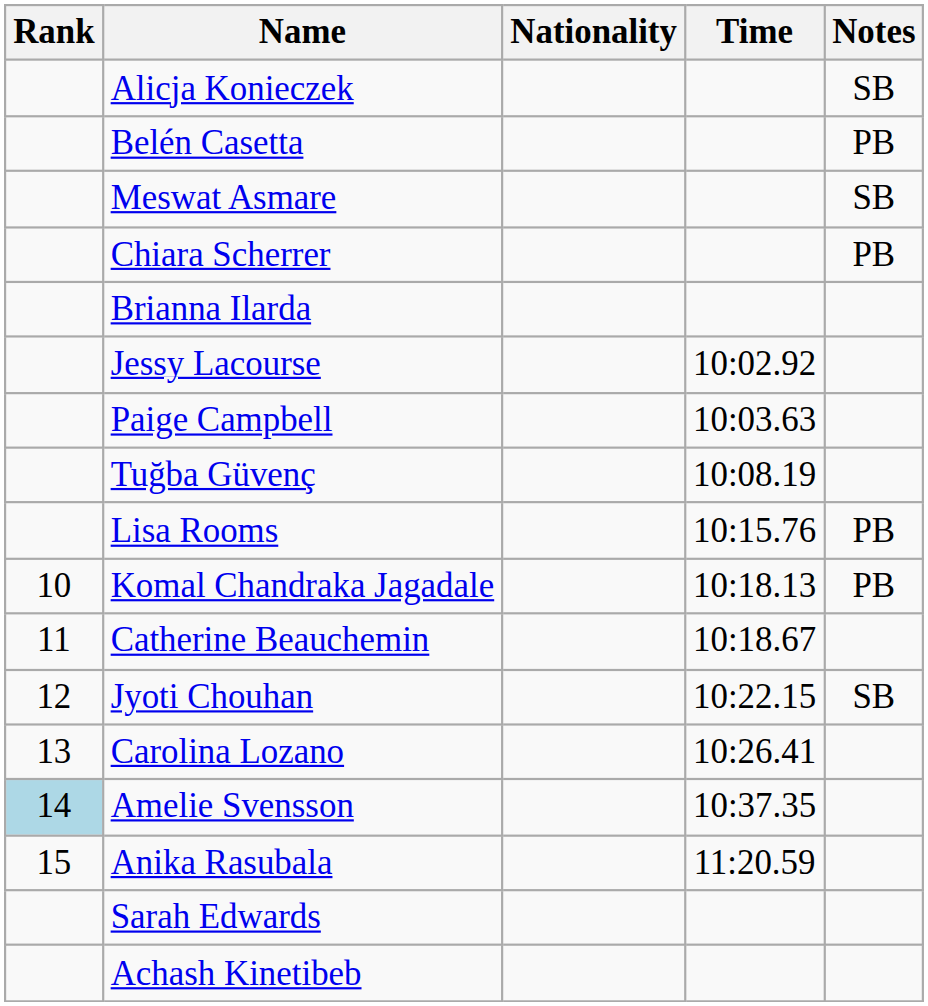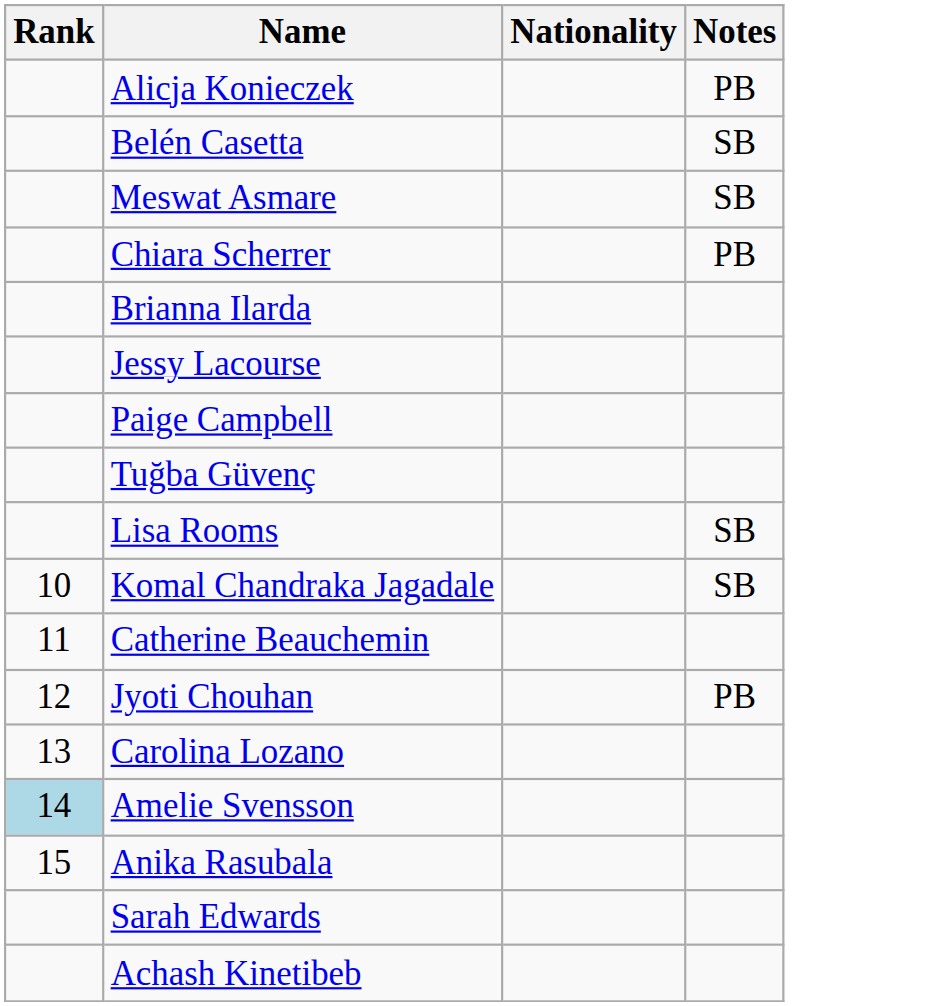- column: Time | 10:02.92 | 10:03.63 | 10:08.19 | 10:15.76 | 10:18.13 | 10:18.67 | 10:22.15 | 10:26.41 | 10:37.35 | 11:20.59
Alicja Konieczek | Notes: SB -> PB
Belén Casetta | Notes: PB -> SB
Lisa Rooms | Notes: PB -> SB
Komal Chandraka Jagadale | Notes: PB -> SB
Jyoti Chouhan | Notes: SB -> PB
